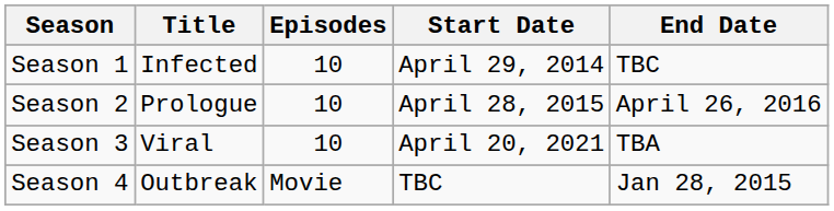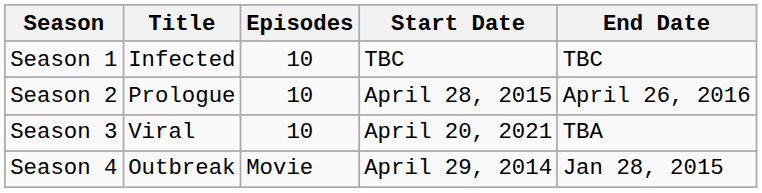Season 1 | Start Date: April 29, 2014 -> TBC
Season 4 | Start Date: TBC -> April 29, 2014
